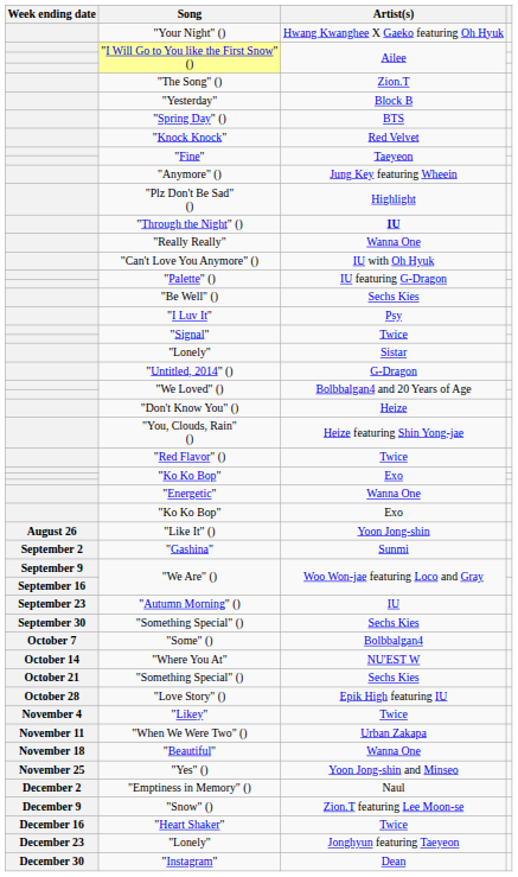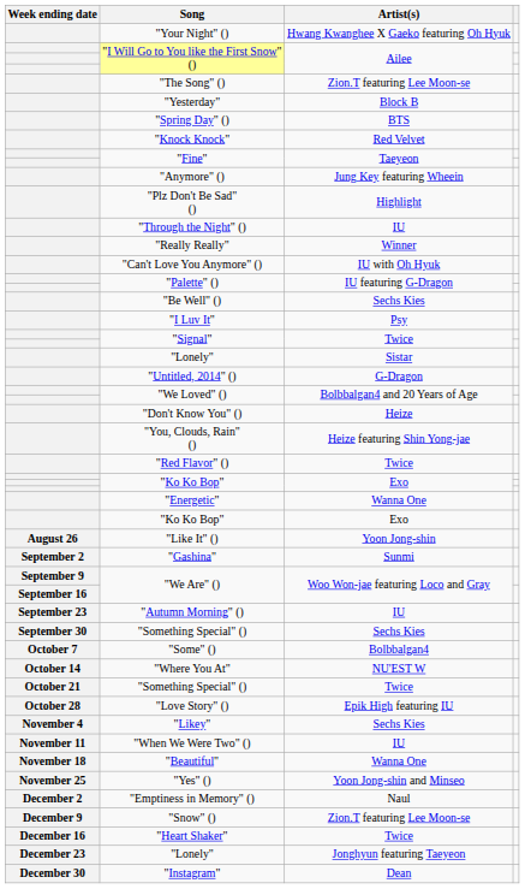"The Song" () | Artist(s): Zion.T -> Zion.T featuring Lee Moon-se
"Through the Night" () | Artist(s): bold -> normal
"Really Really" | Artist(s): Wanna One -> Winner
October 21 / "Something Special" () | Artist(s): Sechs Kies -> Twice
"Likey" | Artist(s): Twice -> Sechs Kies
"When We Were Two" () | Artist(s): Urban Zakapa -> IU
